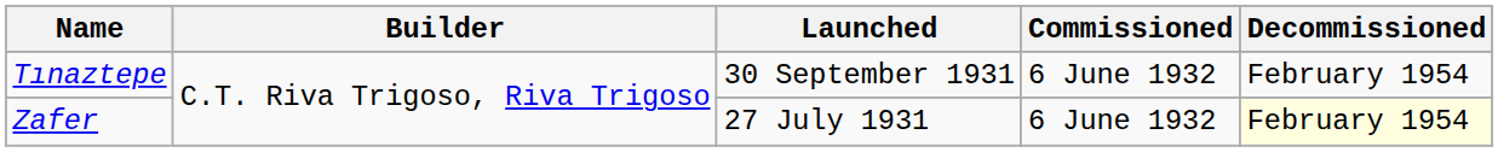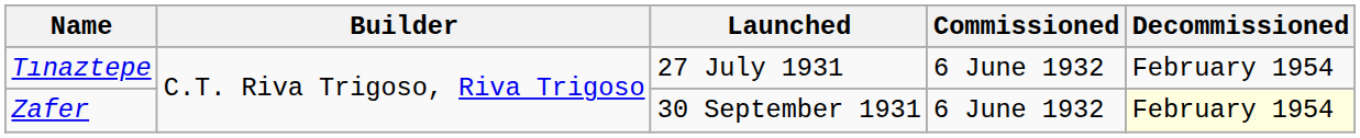Tınaztepe | Launched: 30 September 1931 -> 27 July 1931
Zafer | Launched: 27 July 1931 -> 30 September 1931
